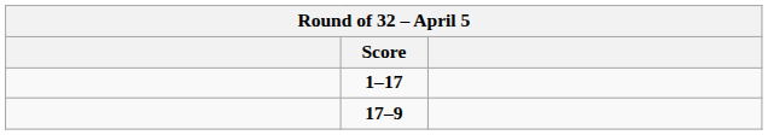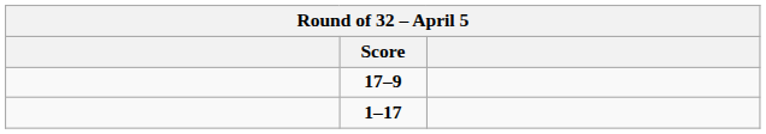rows swapped: 17–9 <-> 1–17
